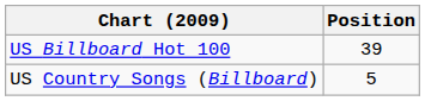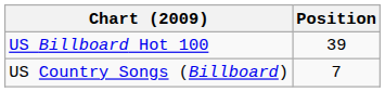US Country Songs (Billboard) | Position: 5 -> 7
